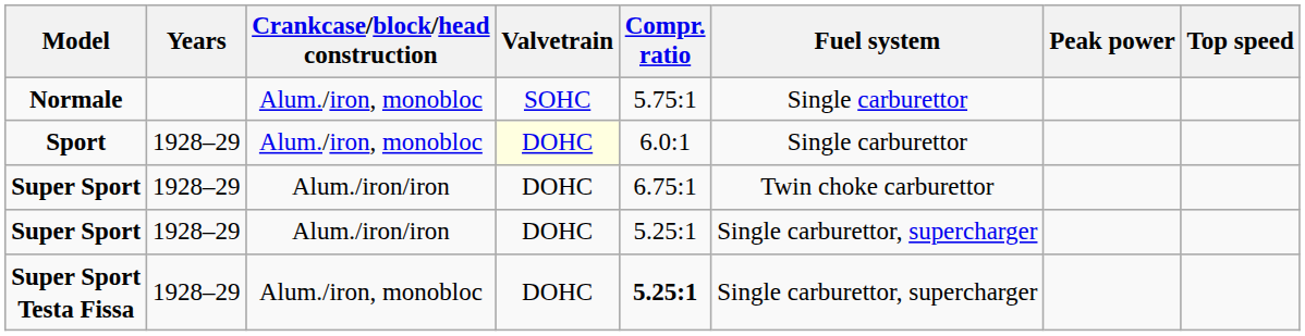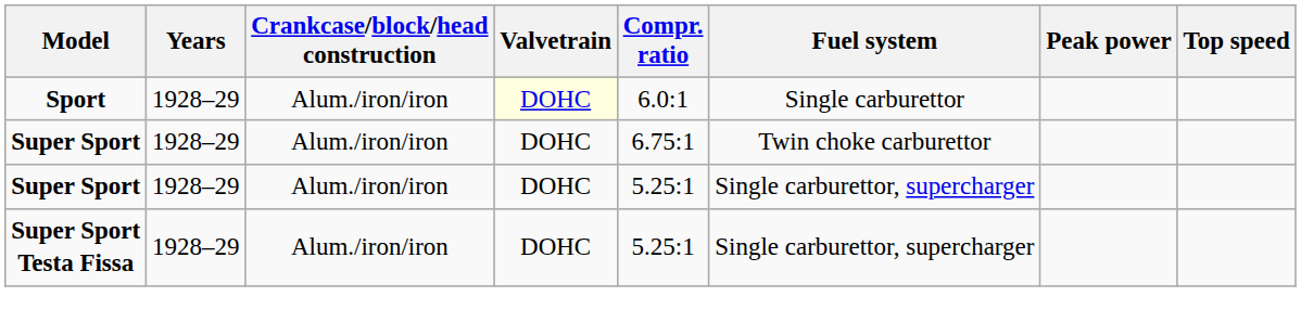- row: Normale | Alum./iron, monobloc | SOHC | 5.75:1 | Single carburettor
Sport | Crankcase/block/head construction: Alum./iron, monobloc -> Alum./iron/iron
Super Sport Testa Fissa | Crankcase/block/head construction: Alum./iron, monobloc -> Alum./iron/iron
Super Sport Testa Fissa | Compr. ratio: bold -> normal
